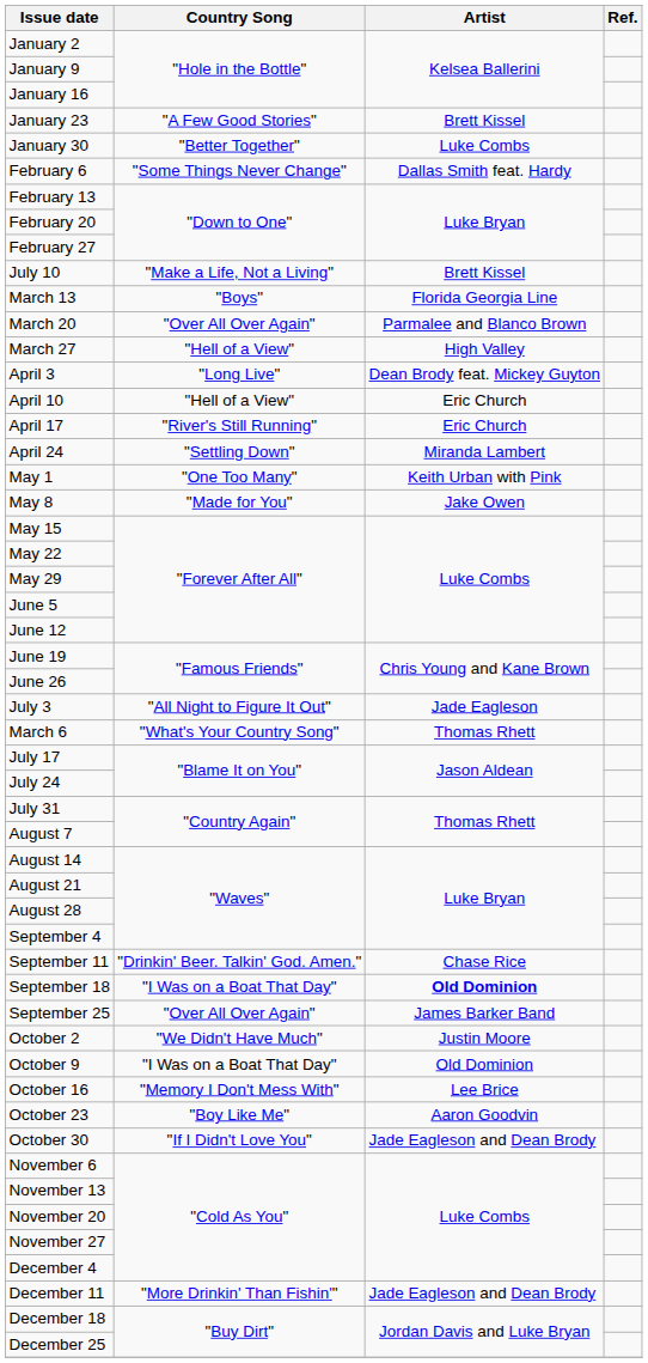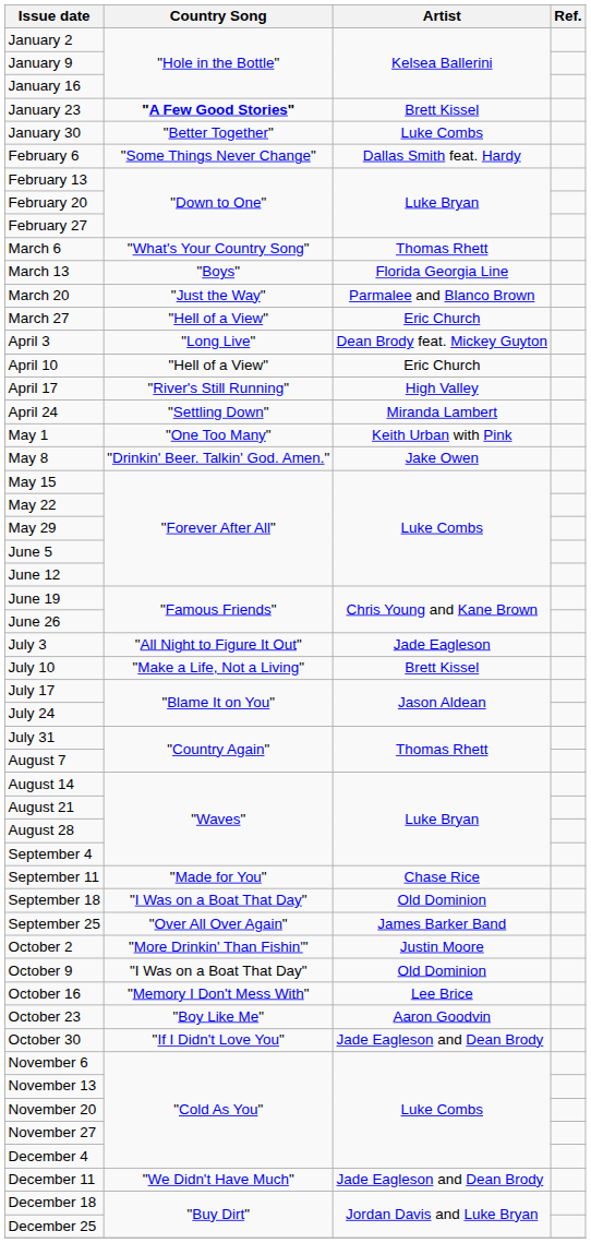January 23 | Country Song: normal -> bold
rows swapped: March 6 <-> July 10
March 20 | Country Song: "Over All Over Again" -> "Just the Way"
March 27 | Artist: High Valley -> Eric Church
April 17 | Artist: Eric Church -> High Valley
May 8 | Country Song: "Made for You" -> "Drinkin' Beer. Talkin' God. Amen."
September 11 | Country Song: "Drinkin' Beer. Talkin' God. Amen." -> "Made for You"
September 18 | Artist: bold -> normal
October 2 | Country Song: "We Didn't Have Much" -> "More Drinkin' Than Fishin'"
December 11 | Country Song: "More Drinkin' Than Fishin'" -> "We Didn't Have Much"
